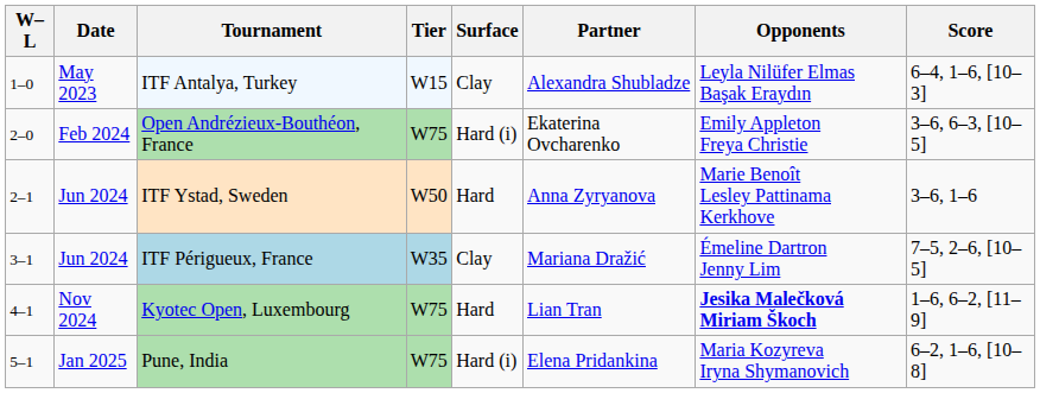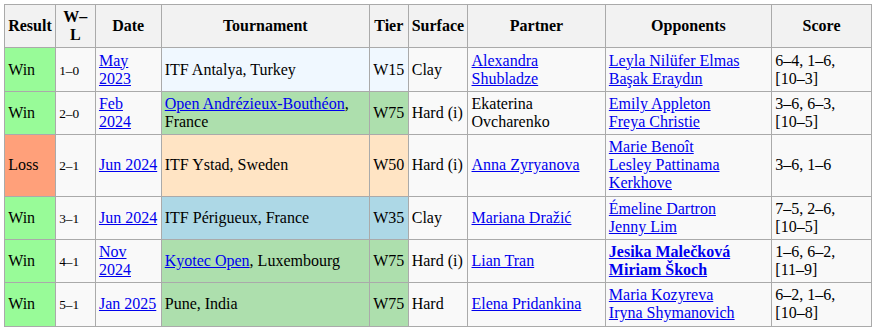+ column: Result | Win | Win | Loss | Win | Win | Win
ITF Ystad, Sweden | Surface: Hard -> Hard (i)
Kyotec Open, Luxembourg | Surface: Hard -> Hard (i)
Pune, India | Surface: Hard (i) -> Hard
